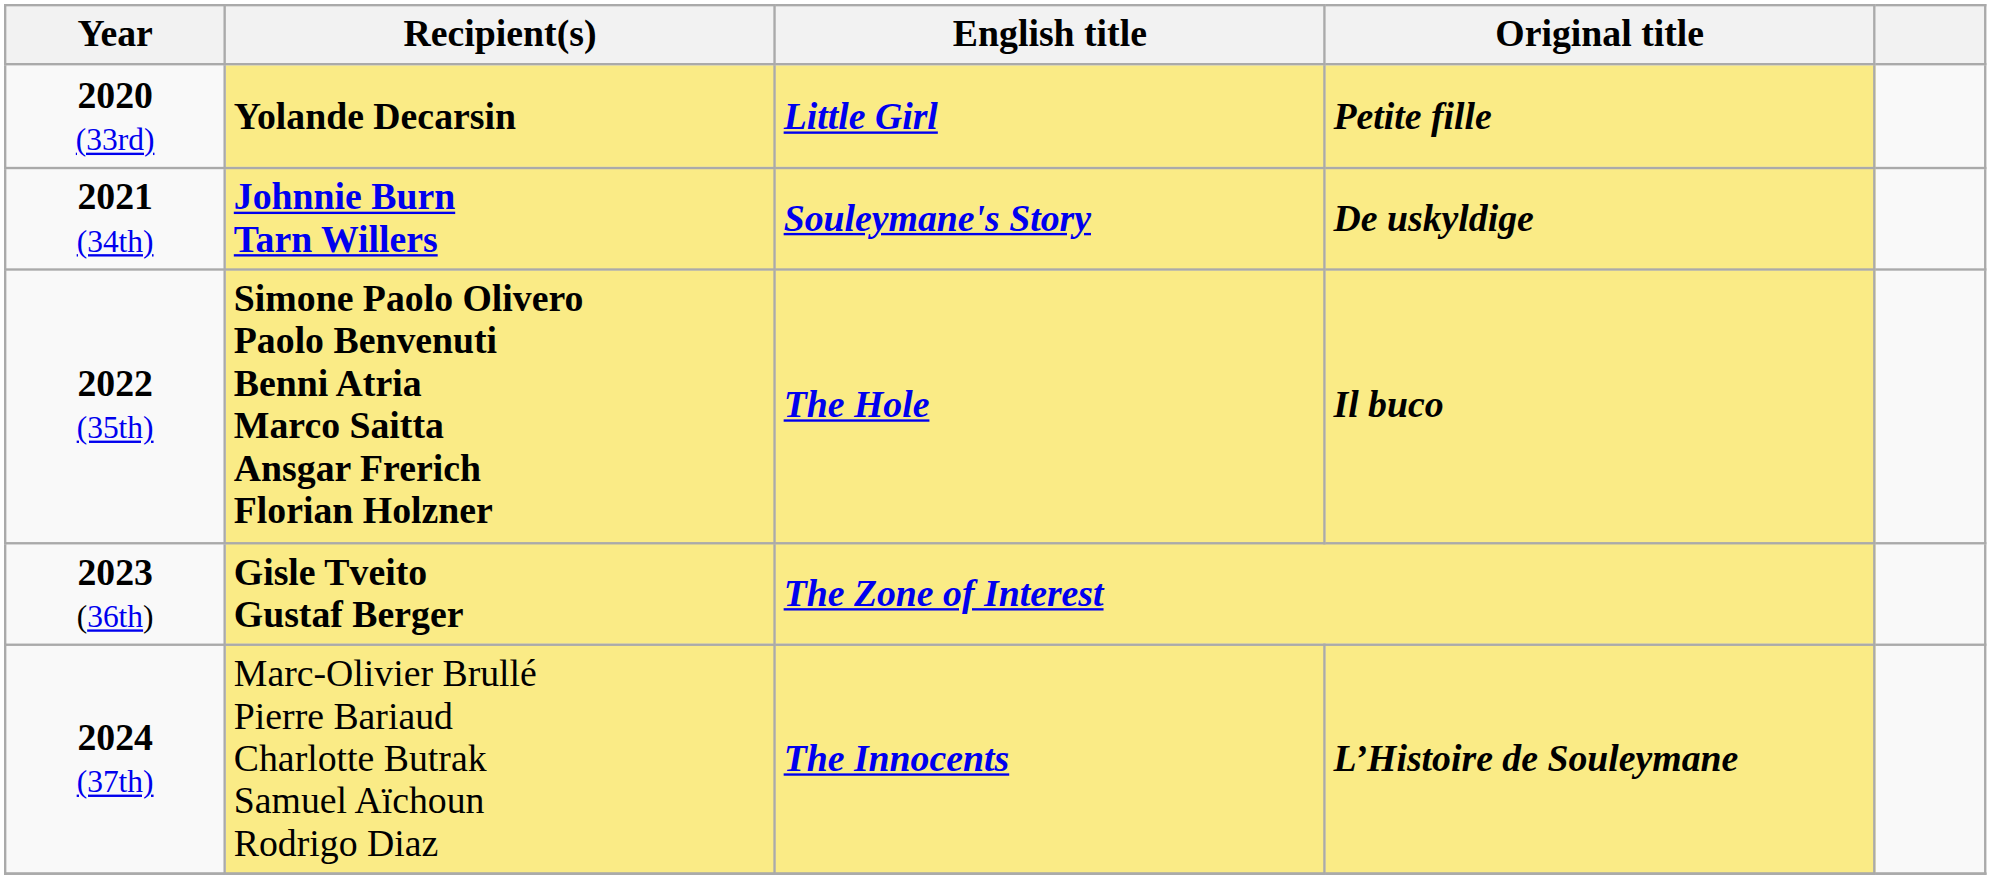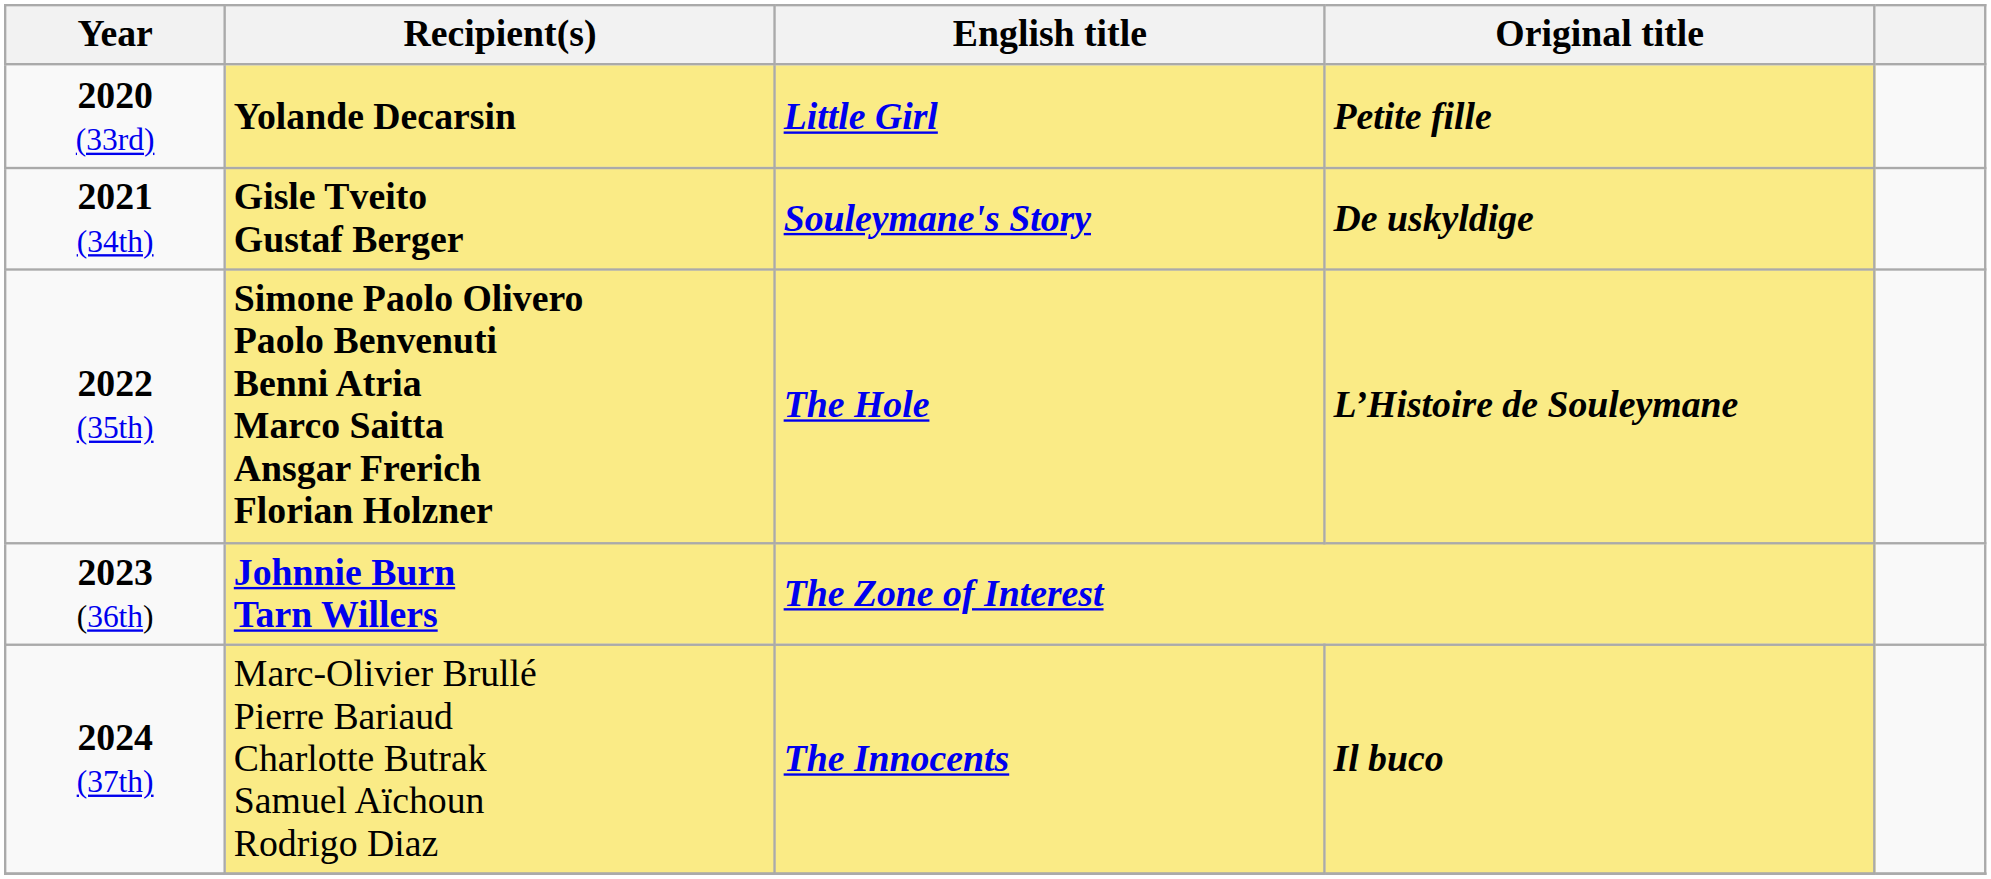2021 (34th) | Recipient(s): Johnnie Burn Tarn Willers -> Gisle Tveito Gustaf Berger
2022 (35th) | Original title: Il buco -> L’Histoire de Souleymane
2023 (36th) | Recipient(s): Gisle Tveito Gustaf Berger -> Johnnie Burn Tarn Willers
2024 (37th) | Original title: L’Histoire de Souleymane -> Il buco
